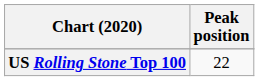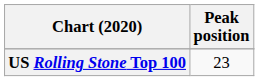US Rolling Stone Top 100 | Peak position: 22 -> 23
